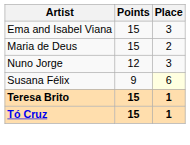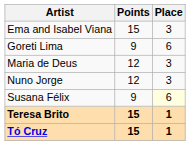+ row: Goreti Lima | 9 | 6
Maria de Deus | Points: 15 -> 12
Maria de Deus | Place: 2 -> 3
